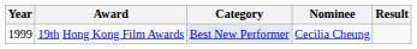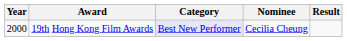19th Hong Kong Film Awards | Year: 1999 -> 2000
